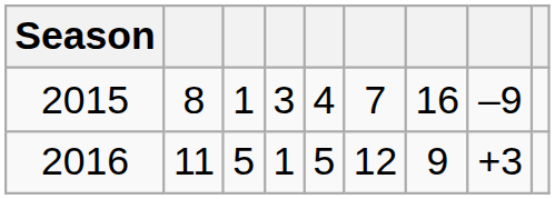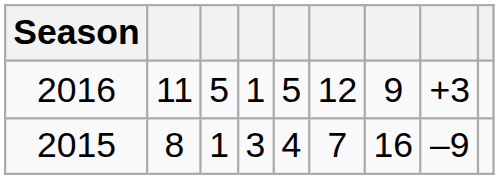rows swapped: 2016 <-> 2015
